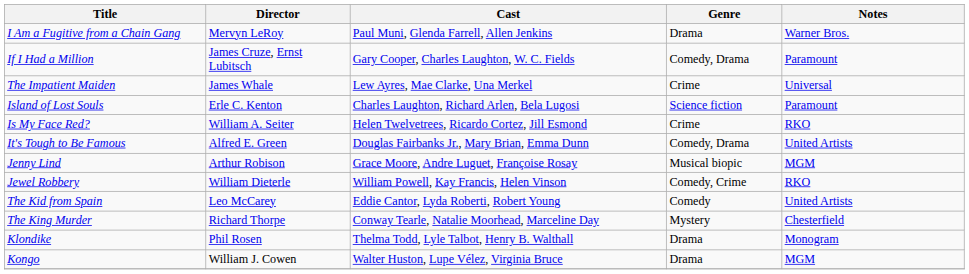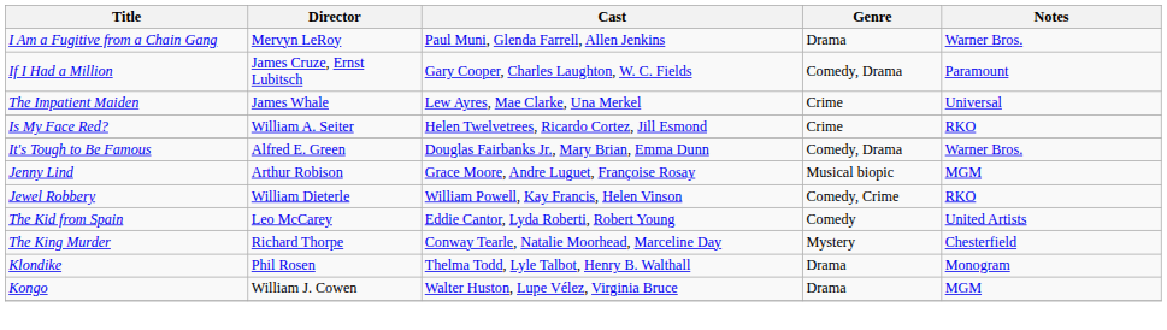- row: Island of Lost Souls | Erle C. Kenton | Charles Laughton, Richard Arlen, Bela Lugosi | Science fiction | Paramount
It's Tough to Be Famous | Notes: United Artists -> Warner Bros.
